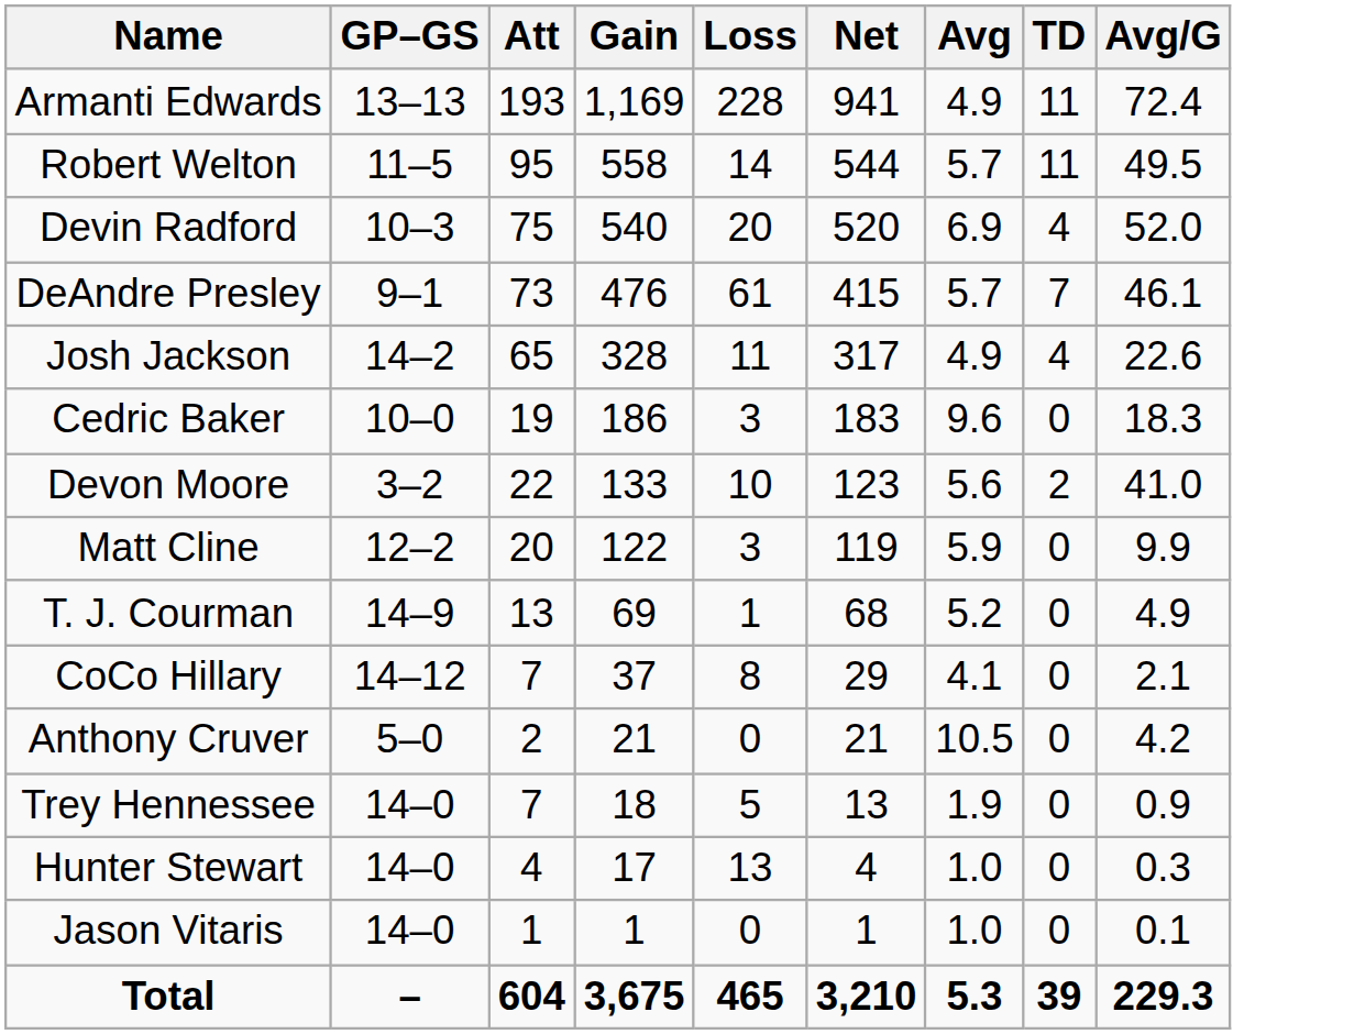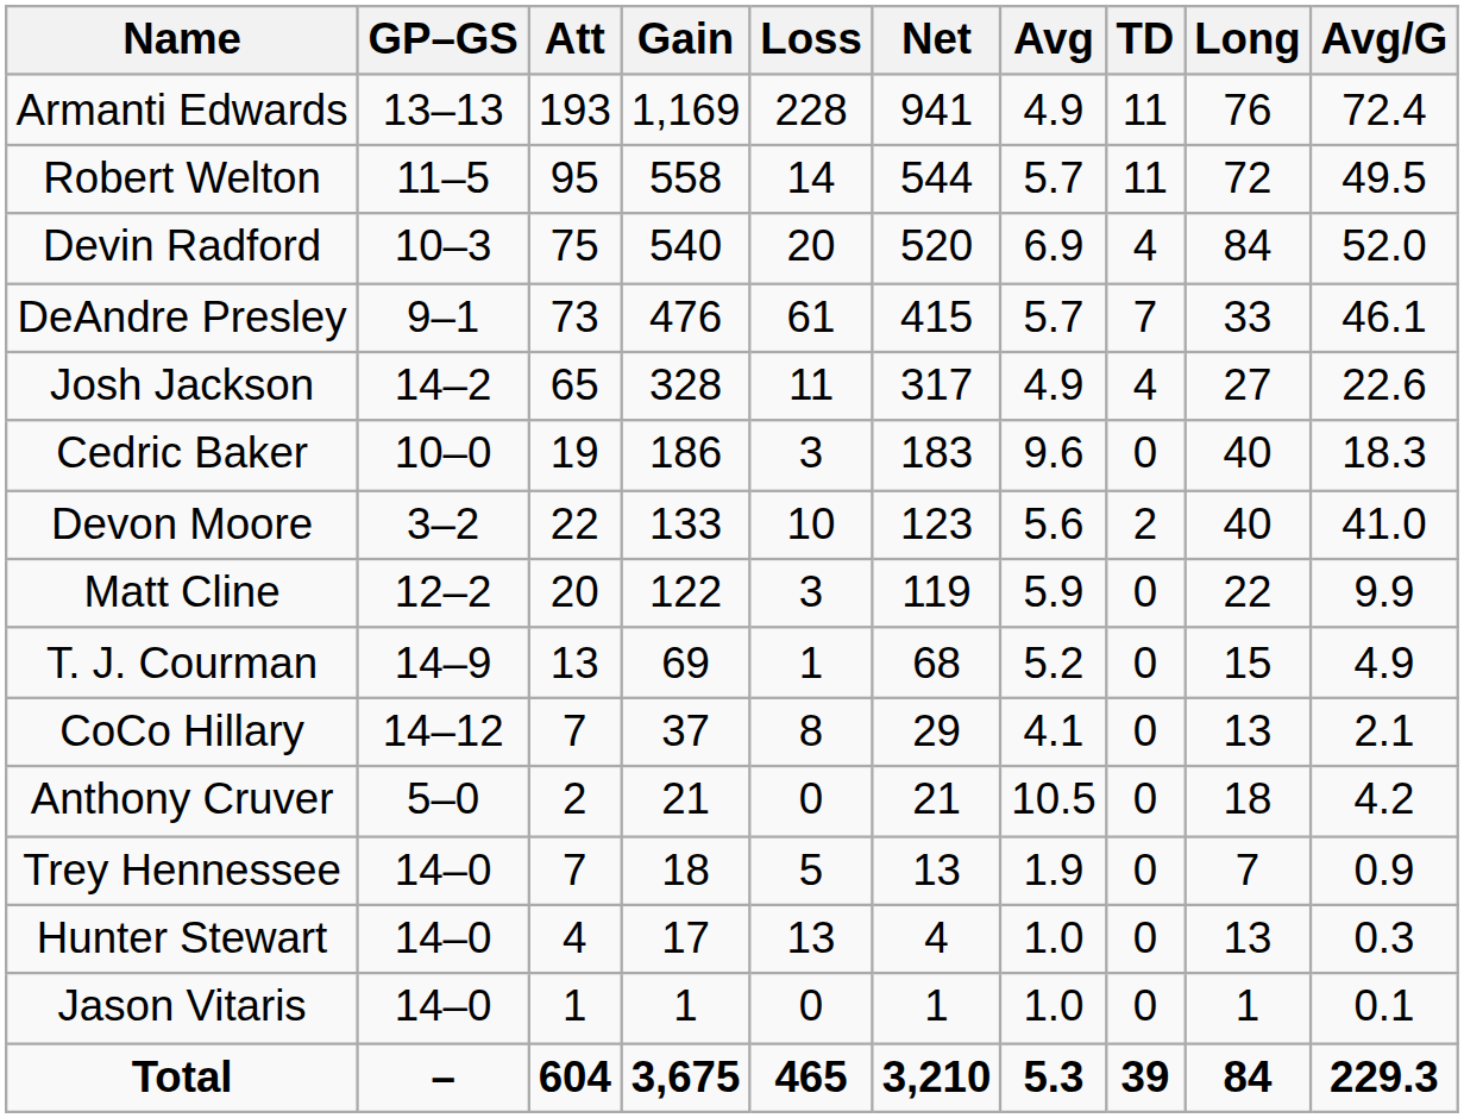+ column: Long | 76 | 72 | 84 | 33 | 27 | 40 | 40 | 22 | 15 | 13 | 18 | 7 | 13 | 1 | 84
